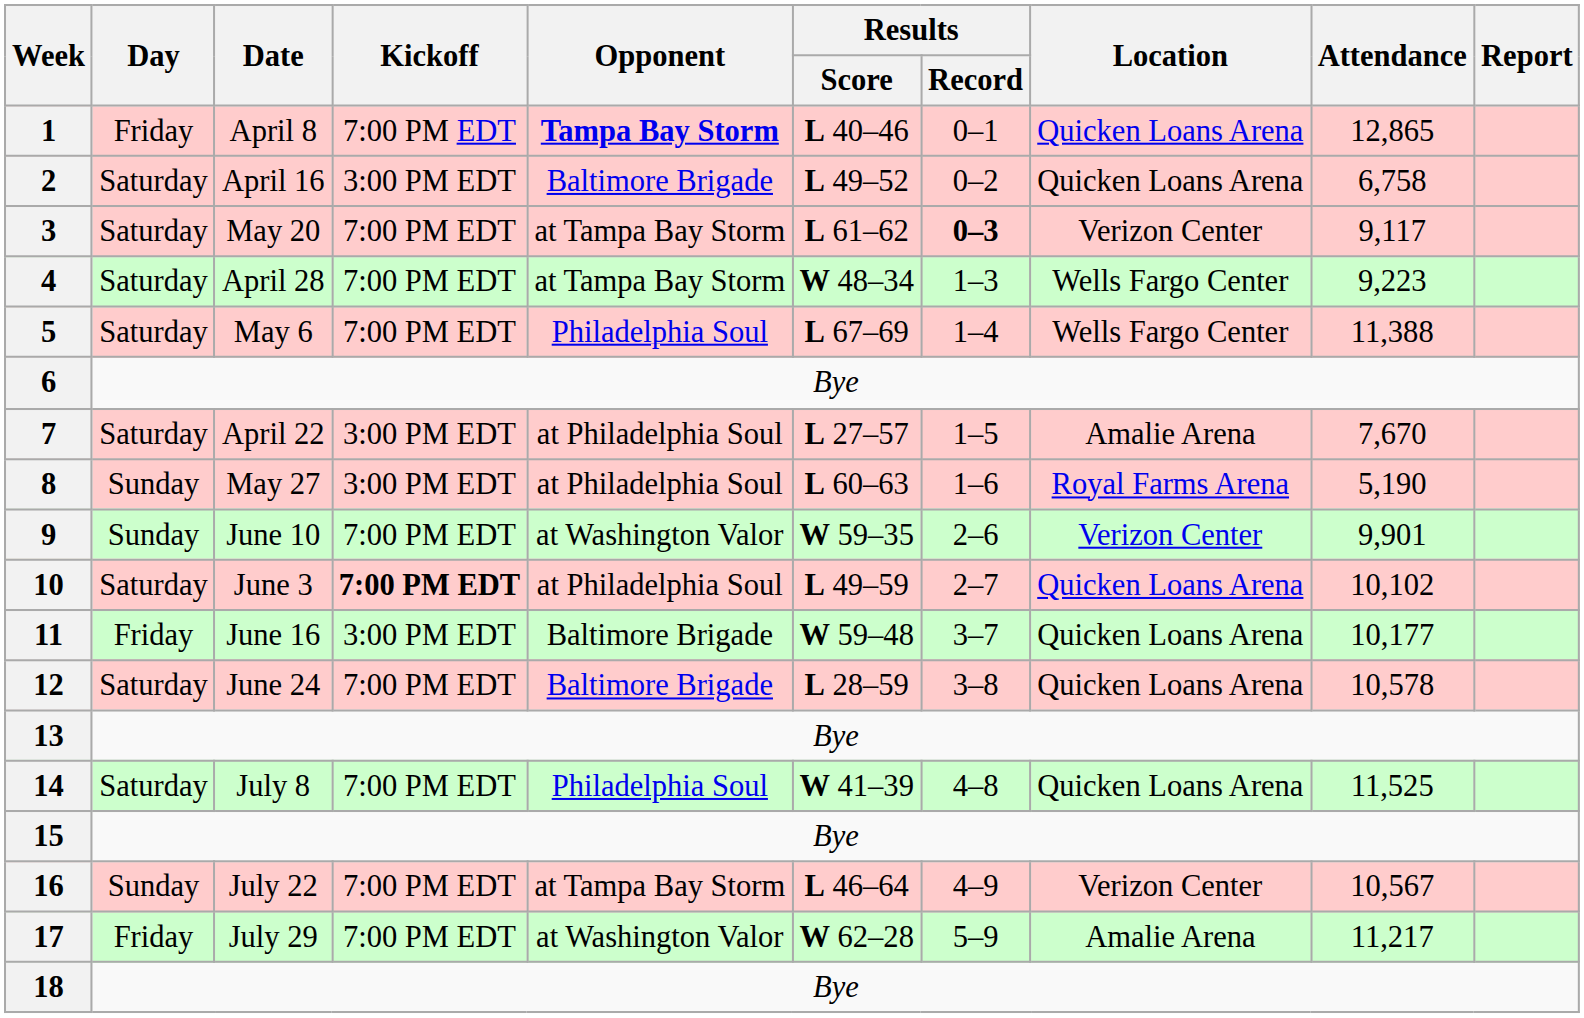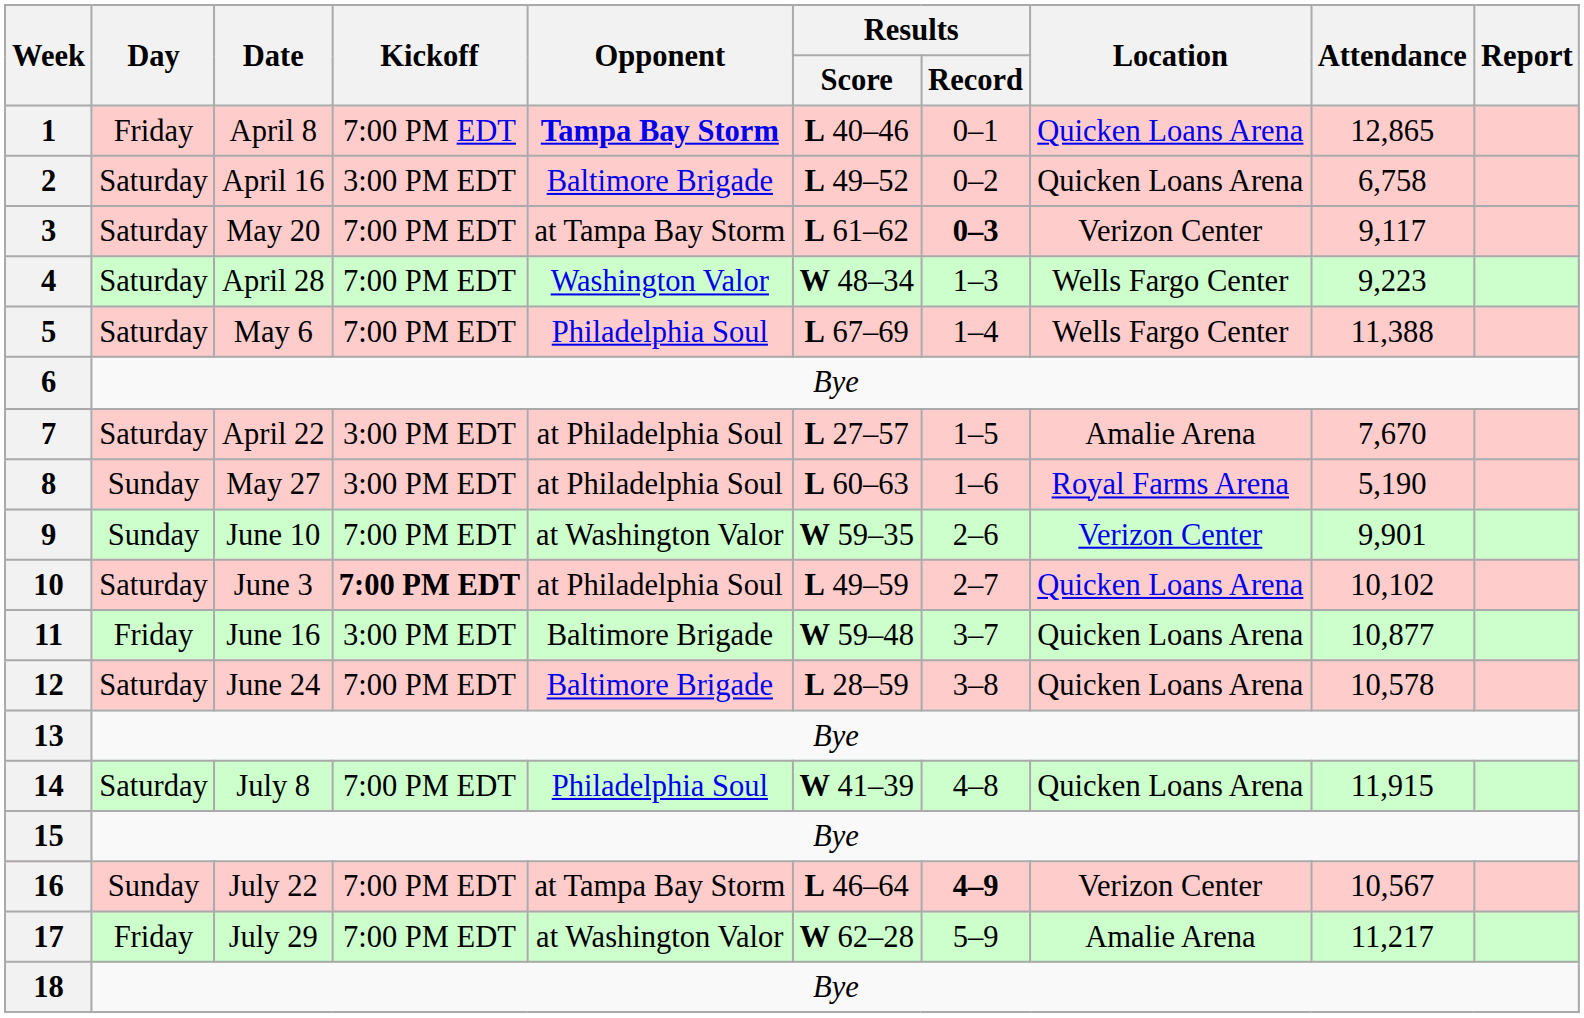4 | Opponent: at Tampa Bay Storm -> Washington Valor
11 | Attendance: 10,177 -> 10,877
14 | Attendance: 11,525 -> 11,915
16 | Results / Record: normal -> bold
